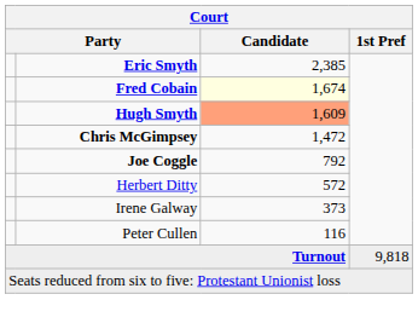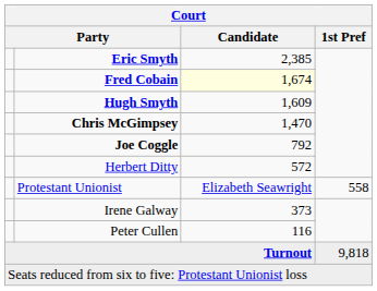Hugh Smyth | Candidate: lightsalmon background -> no background
Chris McGimpsey | Candidate: 1,472 -> 1,470
+ row: Protestant Unionist | Elizabeth Seawright | 558
